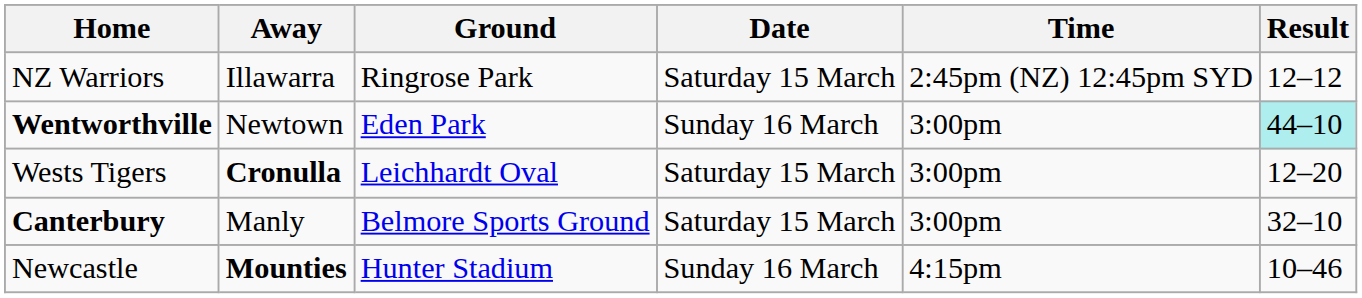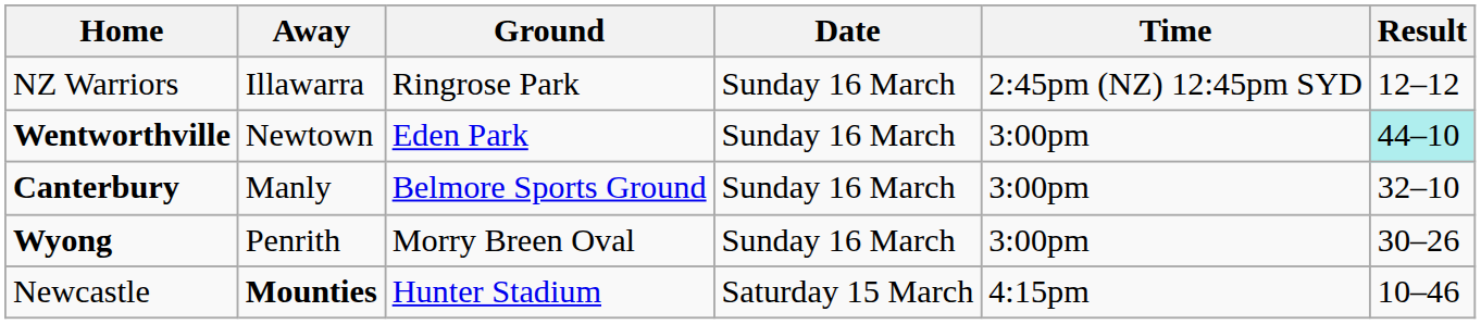NZ Warriors | Date: Saturday 15 March -> Sunday 16 March
- row: Wests Tigers | Cronulla | Leichhardt Oval | Saturday 15 March | 3:00pm | 12–20
Canterbury | Date: Saturday 15 March -> Sunday 16 March
+ row: Wyong | Penrith | Morry Breen Oval | Sunday 16 March | 3:00pm | 30–26
Newcastle | Date: Sunday 16 March -> Saturday 15 March
